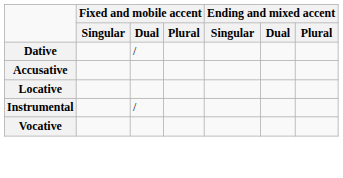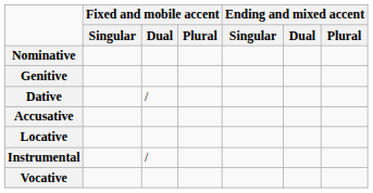+ row: Nominative
+ row: Genitive
